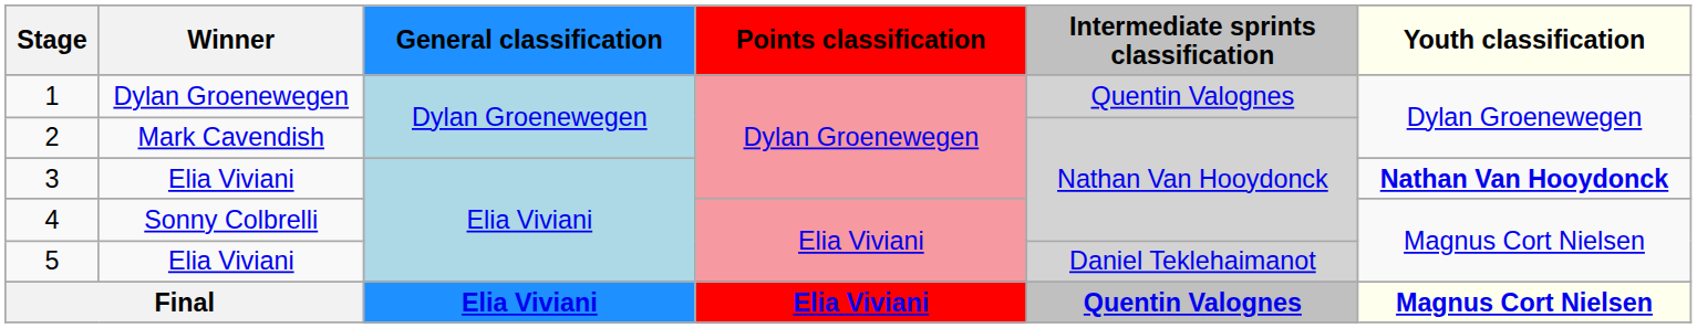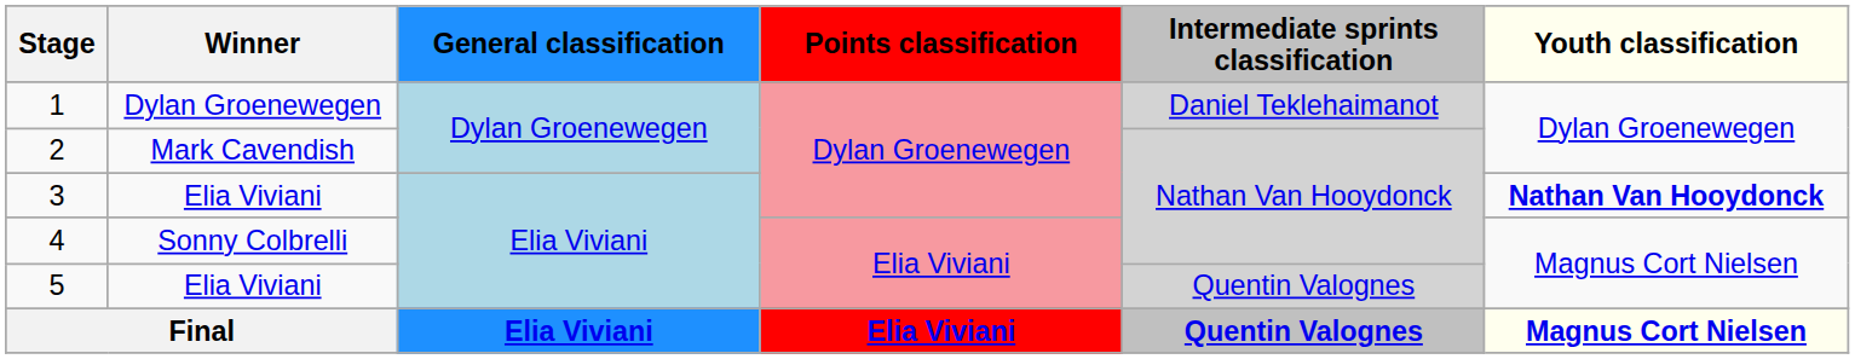1 | Intermediate sprints classification: Quentin Valognes -> Daniel Teklehaimanot
5 | Intermediate sprints classification: Daniel Teklehaimanot -> Quentin Valognes
